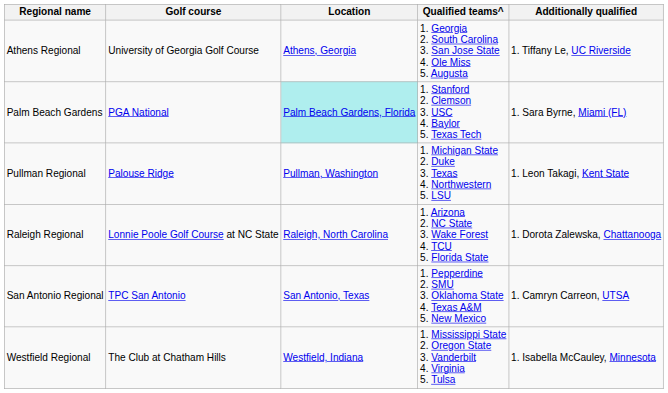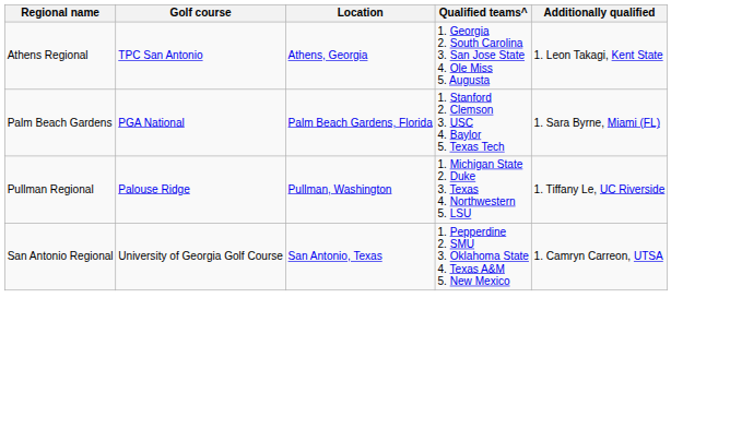Athens Regional | Golf course: University of Georgia Golf Course -> TPC San Antonio
Athens Regional | Additionally qualified: 1. Tiffany Le, UC Riverside -> 1. Leon Takagi, Kent State
Palm Beach Gardens | Location: paleturquoise background -> no background
Pullman Regional | Additionally qualified: 1. Leon Takagi, Kent State -> 1. Tiffany Le, UC Riverside
- row: Raleigh Regional | Lonnie Poole Golf Course at NC State | Raleigh, North Carolina | 1. Arizona 2. NC State 3. Wake Forest 4. TCU 5. Florida State | 1. Dorota Zalewska, Chattanooga
San Antonio Regional | Golf course: TPC San Antonio -> University of Georgia Golf Course
- row: Westfield Regional | The Club at Chatham Hills | Westfield, Indiana | 1. Mississippi State 2. Oregon State 3. Vanderbilt 4. Virginia 5. Tulsa | 1. Isabella McCauley, Minnesota
